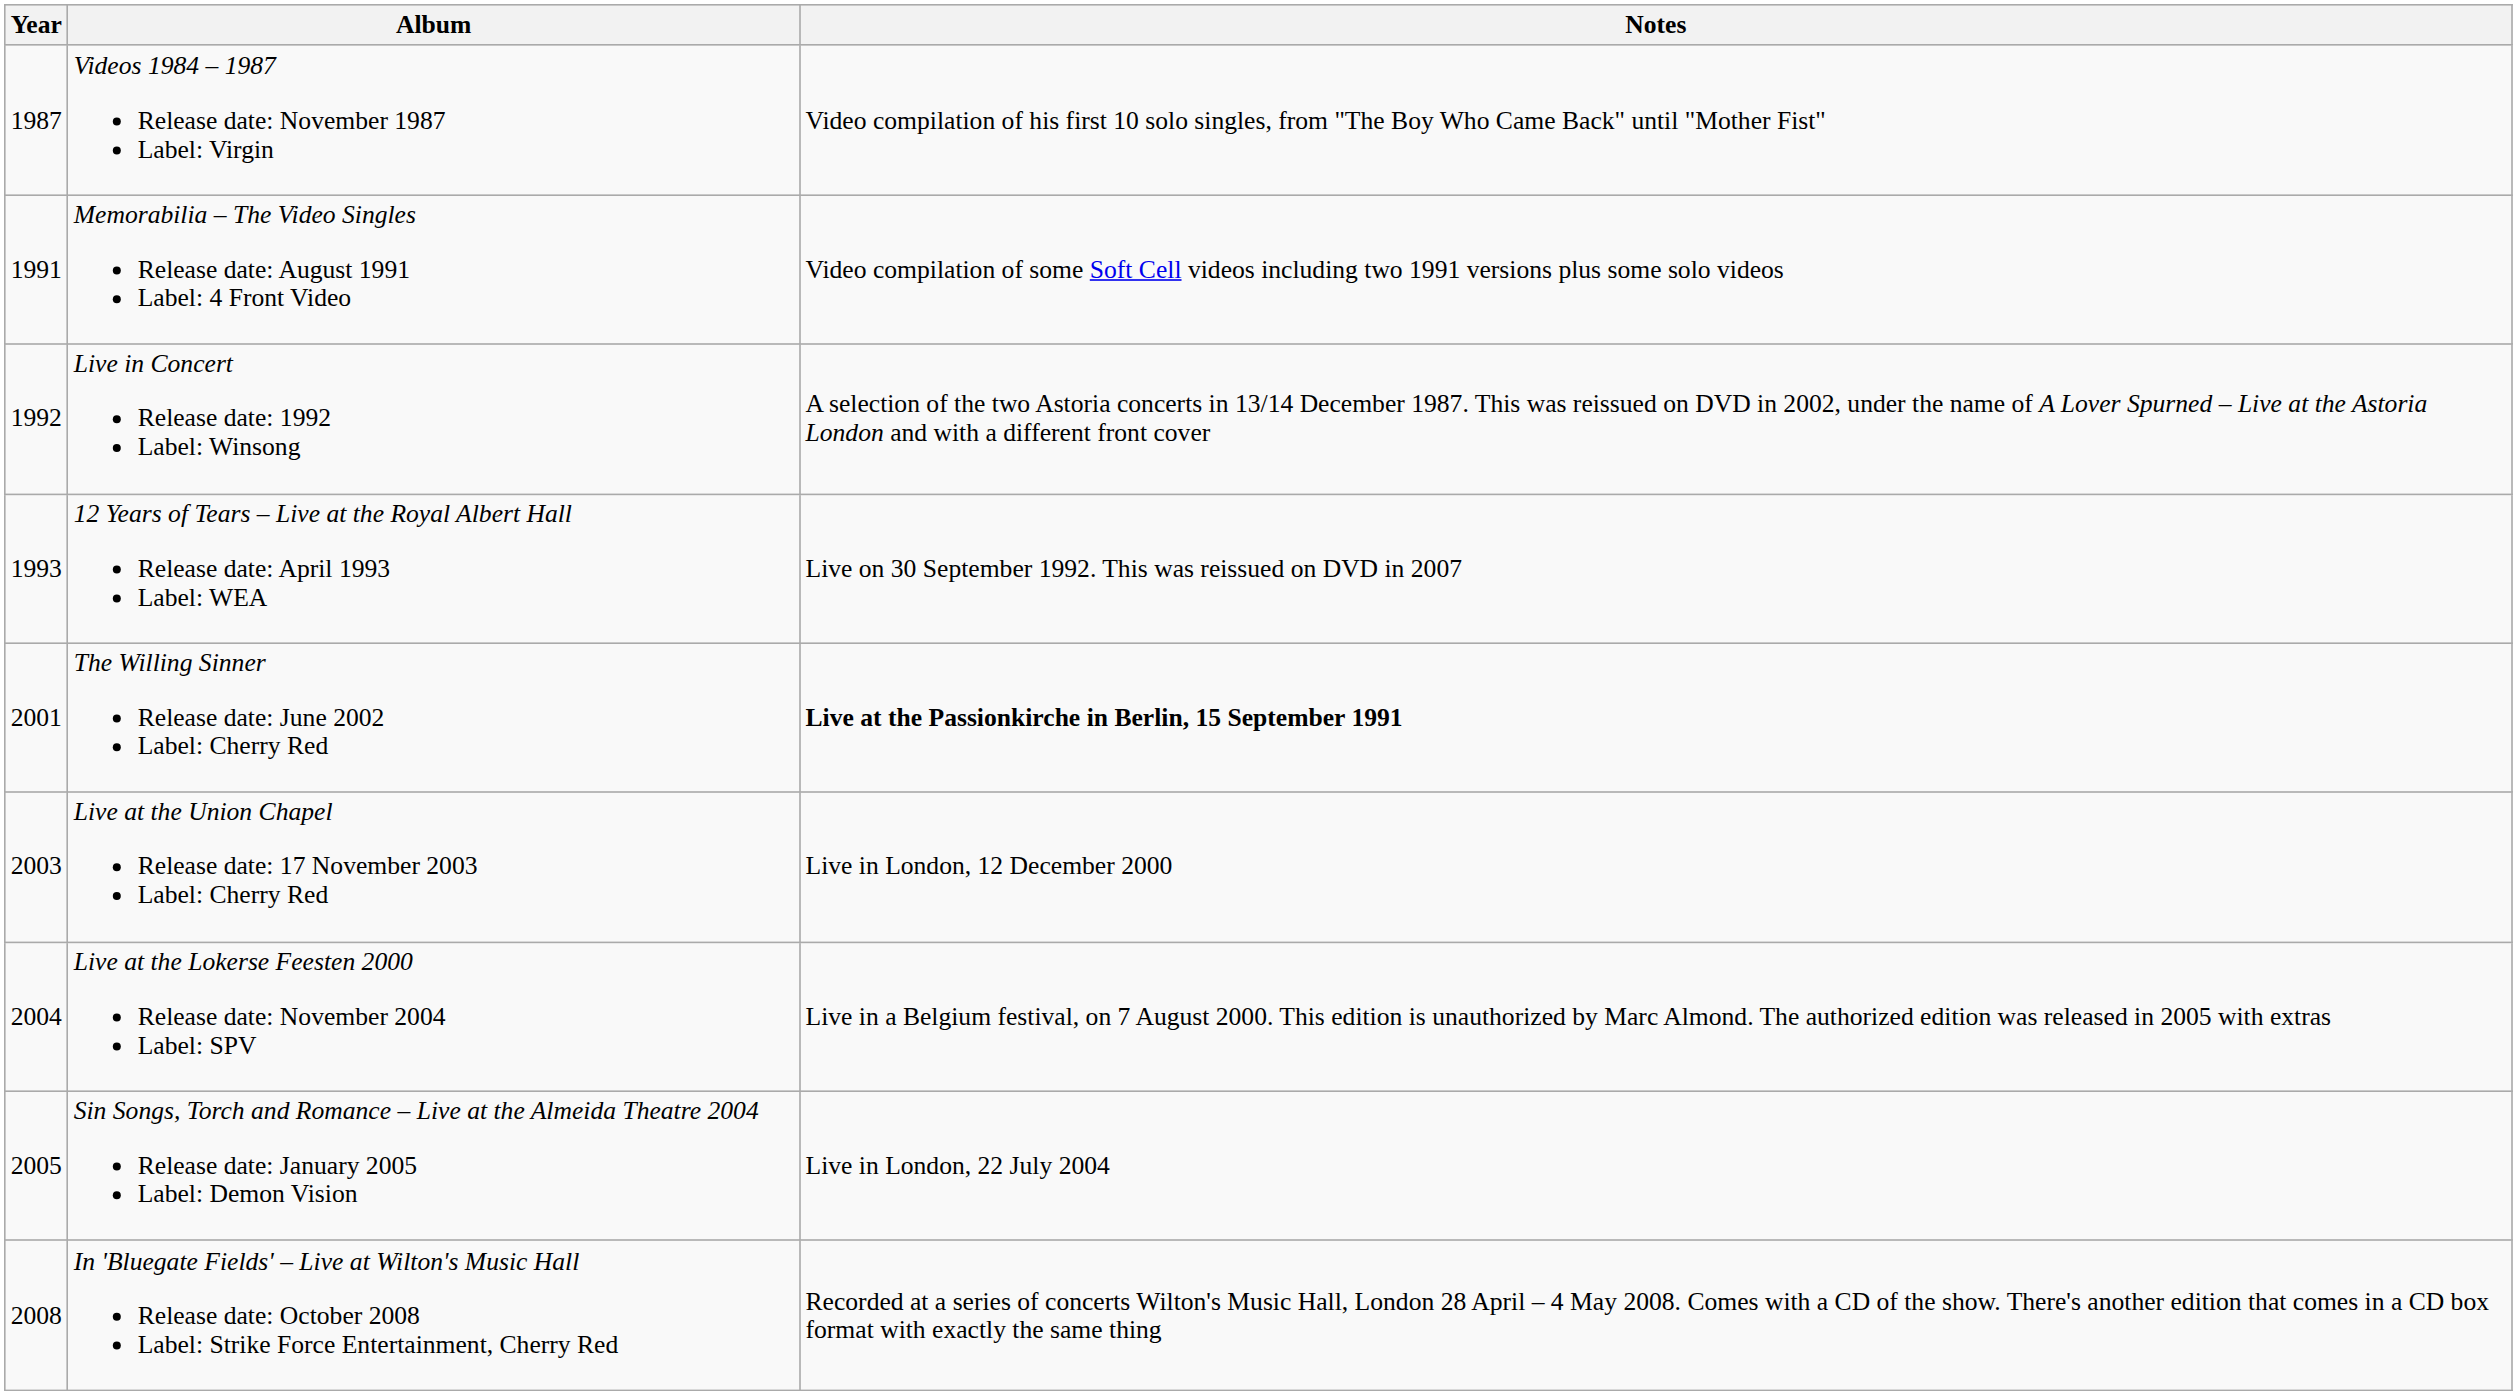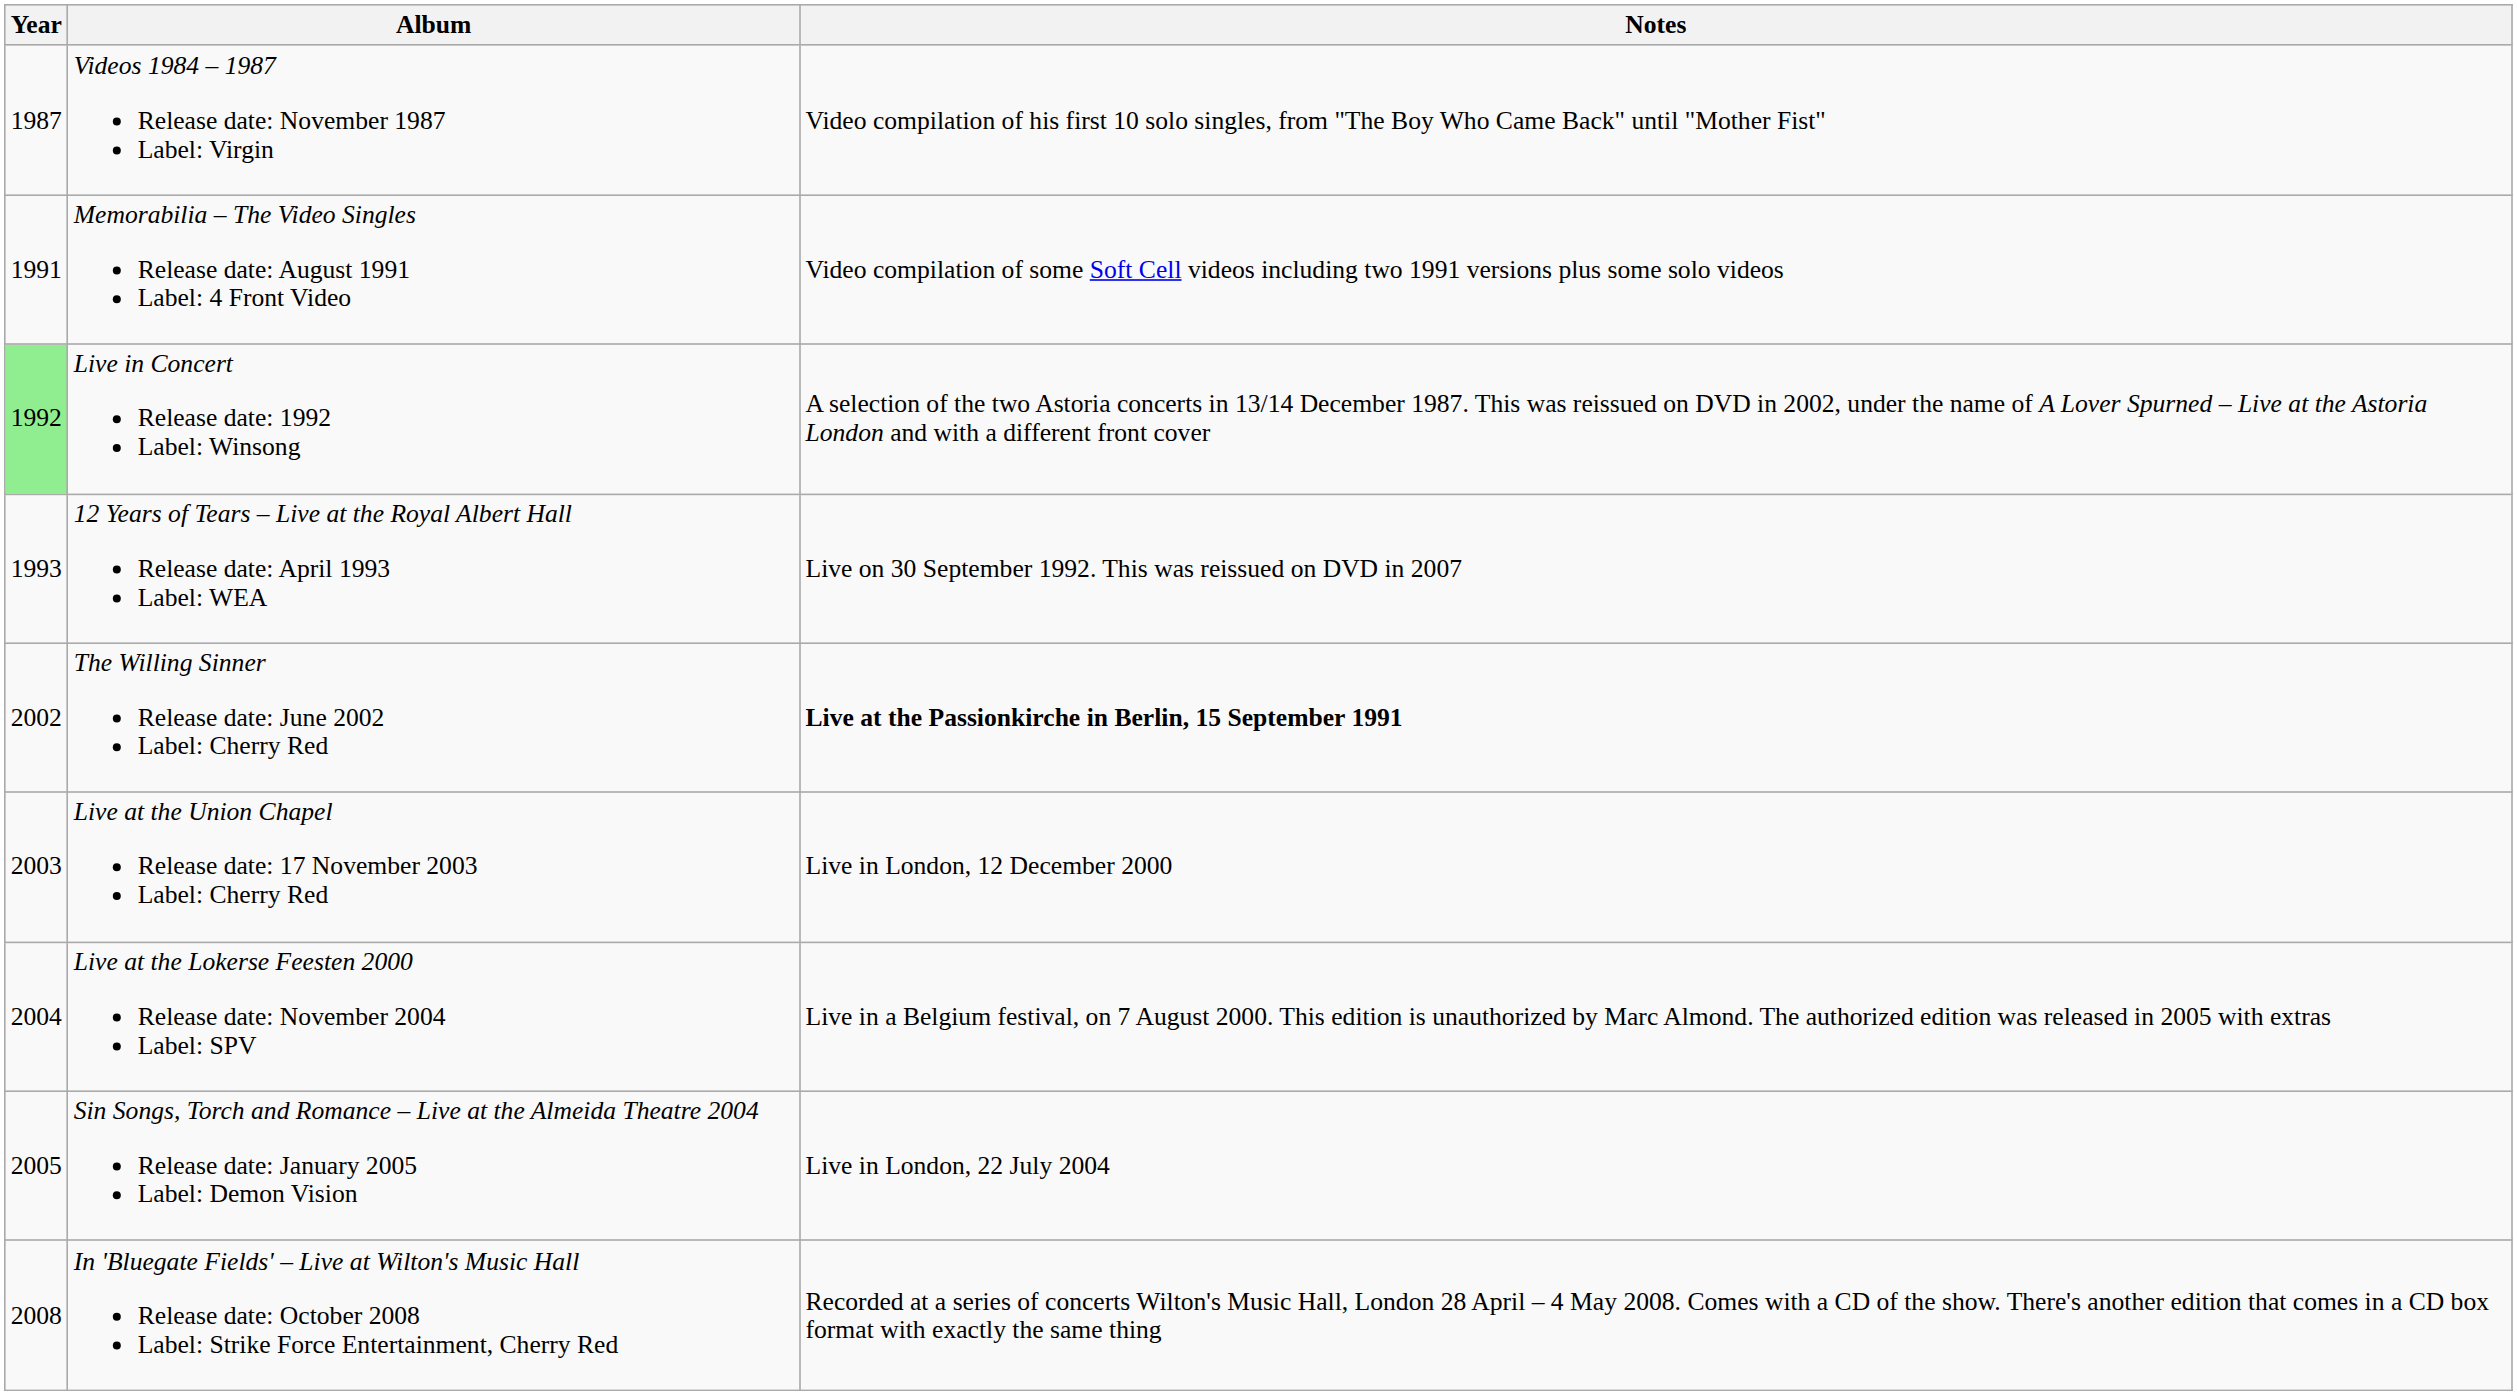Live in Concert Release date: 1992 Label: Winsong | Year: no background -> lightgreen background
The Willing Sinner Release date: June 2002 Label: Cherry Red | Year: 2001 -> 2002
